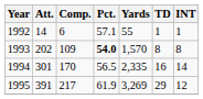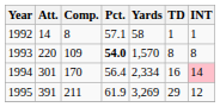1992 | Comp.: 6 -> 8
1992 | Yards: 55 -> 58
1993 | Att.: 202 -> 220
1994 | Pct.: 56.5 -> 56.4
1994 | Yards: 2,335 -> 2,334
1994 | INT: no background -> pink background
1995 | Comp.: 217 -> 211
